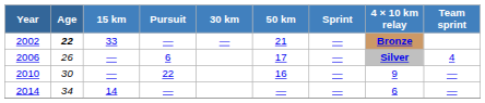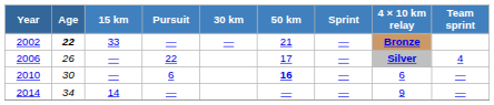2006 | Pursuit: 6 -> 22
2010 | Pursuit: 22 -> 6
2010 | 50 km: normal -> bold
2010 | 4 × 10 km relay: 9 -> 6
2014 | 4 × 10 km relay: 6 -> 9
